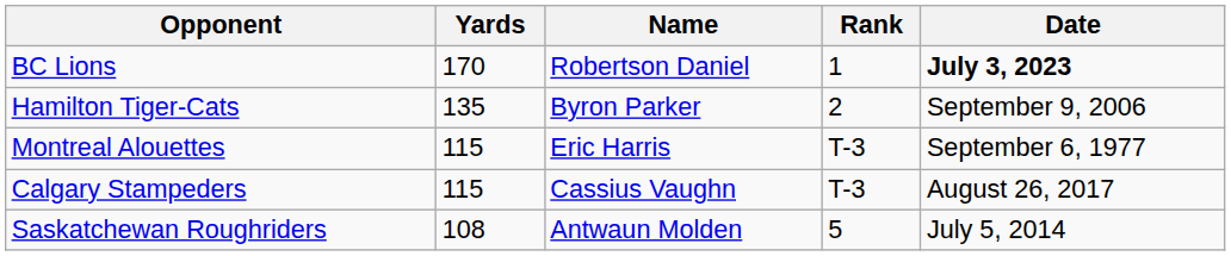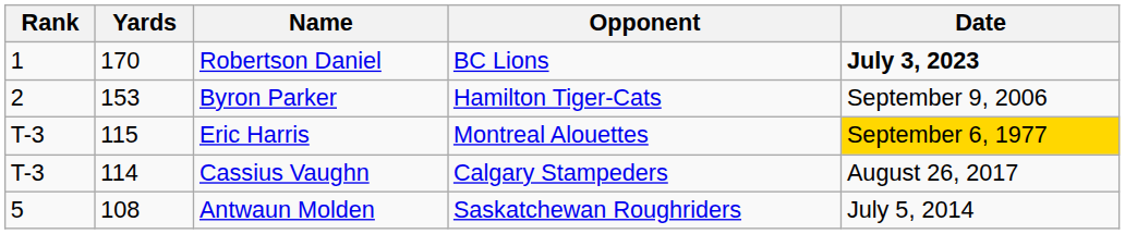columns swapped: Rank <-> Opponent
Byron Parker | Yards: 135 -> 153
Eric Harris | Date: no background -> gold background
Cassius Vaughn | Yards: 115 -> 114
